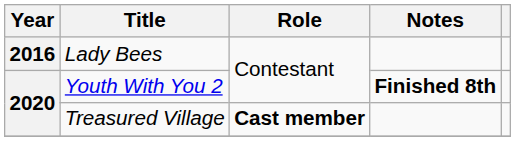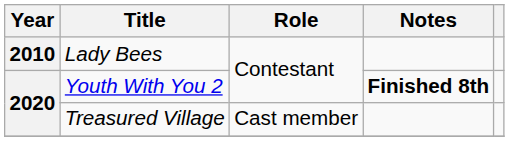Lady Bees | Year: 2016 -> 2010
Treasured Village | Role: bold -> normal
